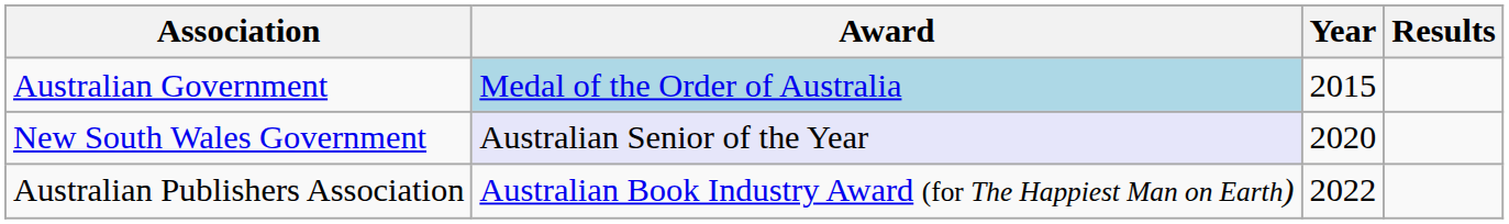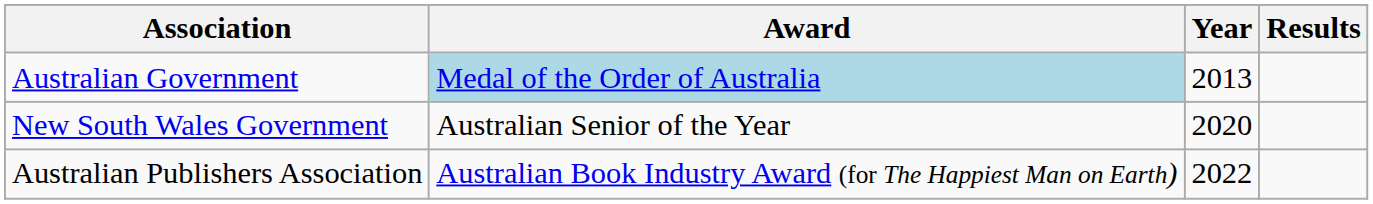Australian Government | Year: 2015 -> 2013
New South Wales Government | Award: lavender background -> no background
